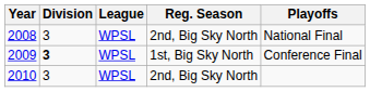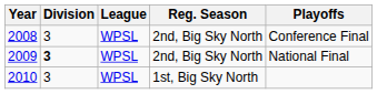2008 | Playoffs: National Final -> Conference Final
2009 | Reg. Season: 1st, Big Sky North -> 2nd, Big Sky North
2009 | Playoffs: Conference Final -> National Final
2010 | Reg. Season: 2nd, Big Sky North -> 1st, Big Sky North
